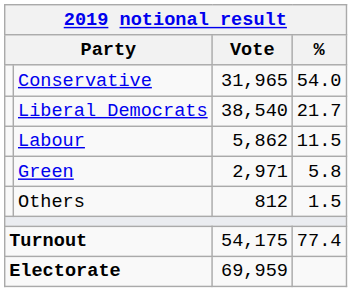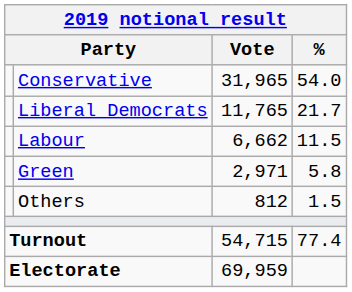Liberal Democrats | Vote: 38,540 -> 11,765
Labour | Vote: 5,862 -> 6,662
Turnout | Vote: 54,175 -> 54,715
